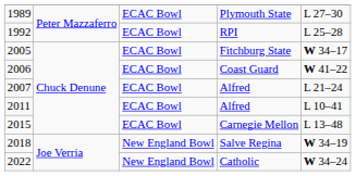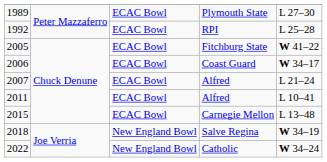2005 | column 5: W 34–17 -> W 41–22
2006 | column 5: W 41–22 -> W 34–17
